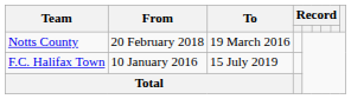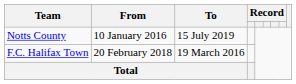Notts County | From: 20 February 2018 -> 10 January 2016
Notts County | To: 19 March 2016 -> 15 July 2019
F.C. Halifax Town | From: 10 January 2016 -> 20 February 2018
F.C. Halifax Town | To: 15 July 2019 -> 19 March 2016
